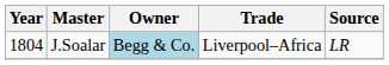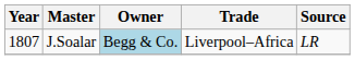J.Soalar | Year: 1804 -> 1807
